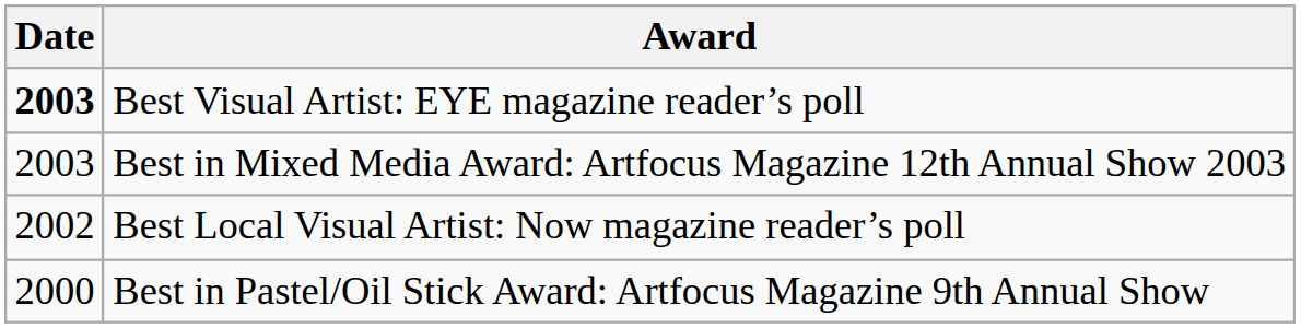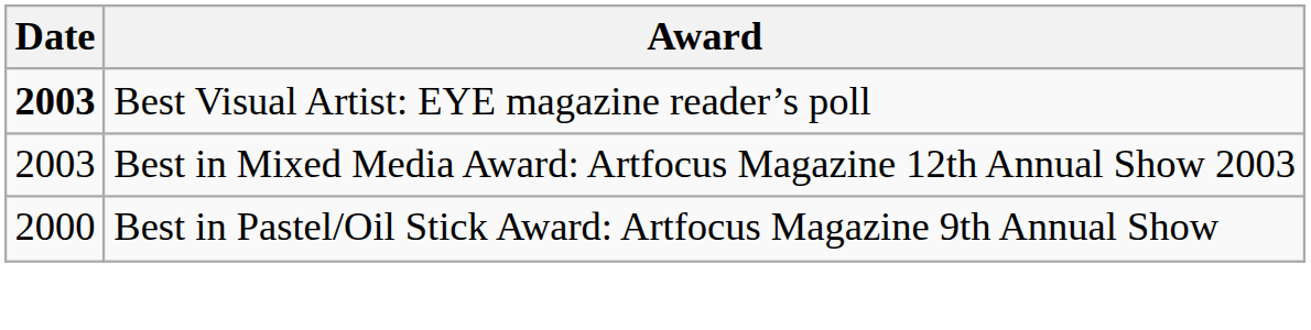- row: 2002 | Best Local Visual Artist: Now magazine reader’s poll
